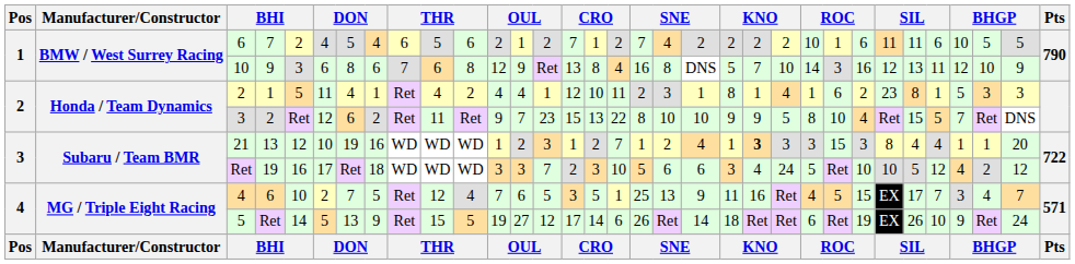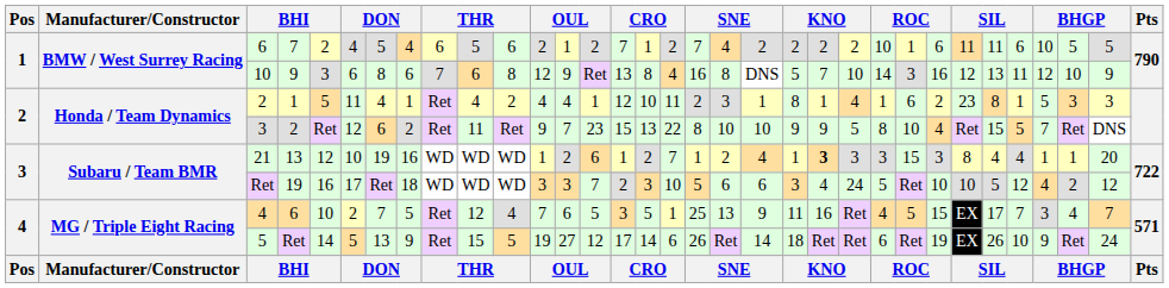21 | column 14: 3 -> 6
